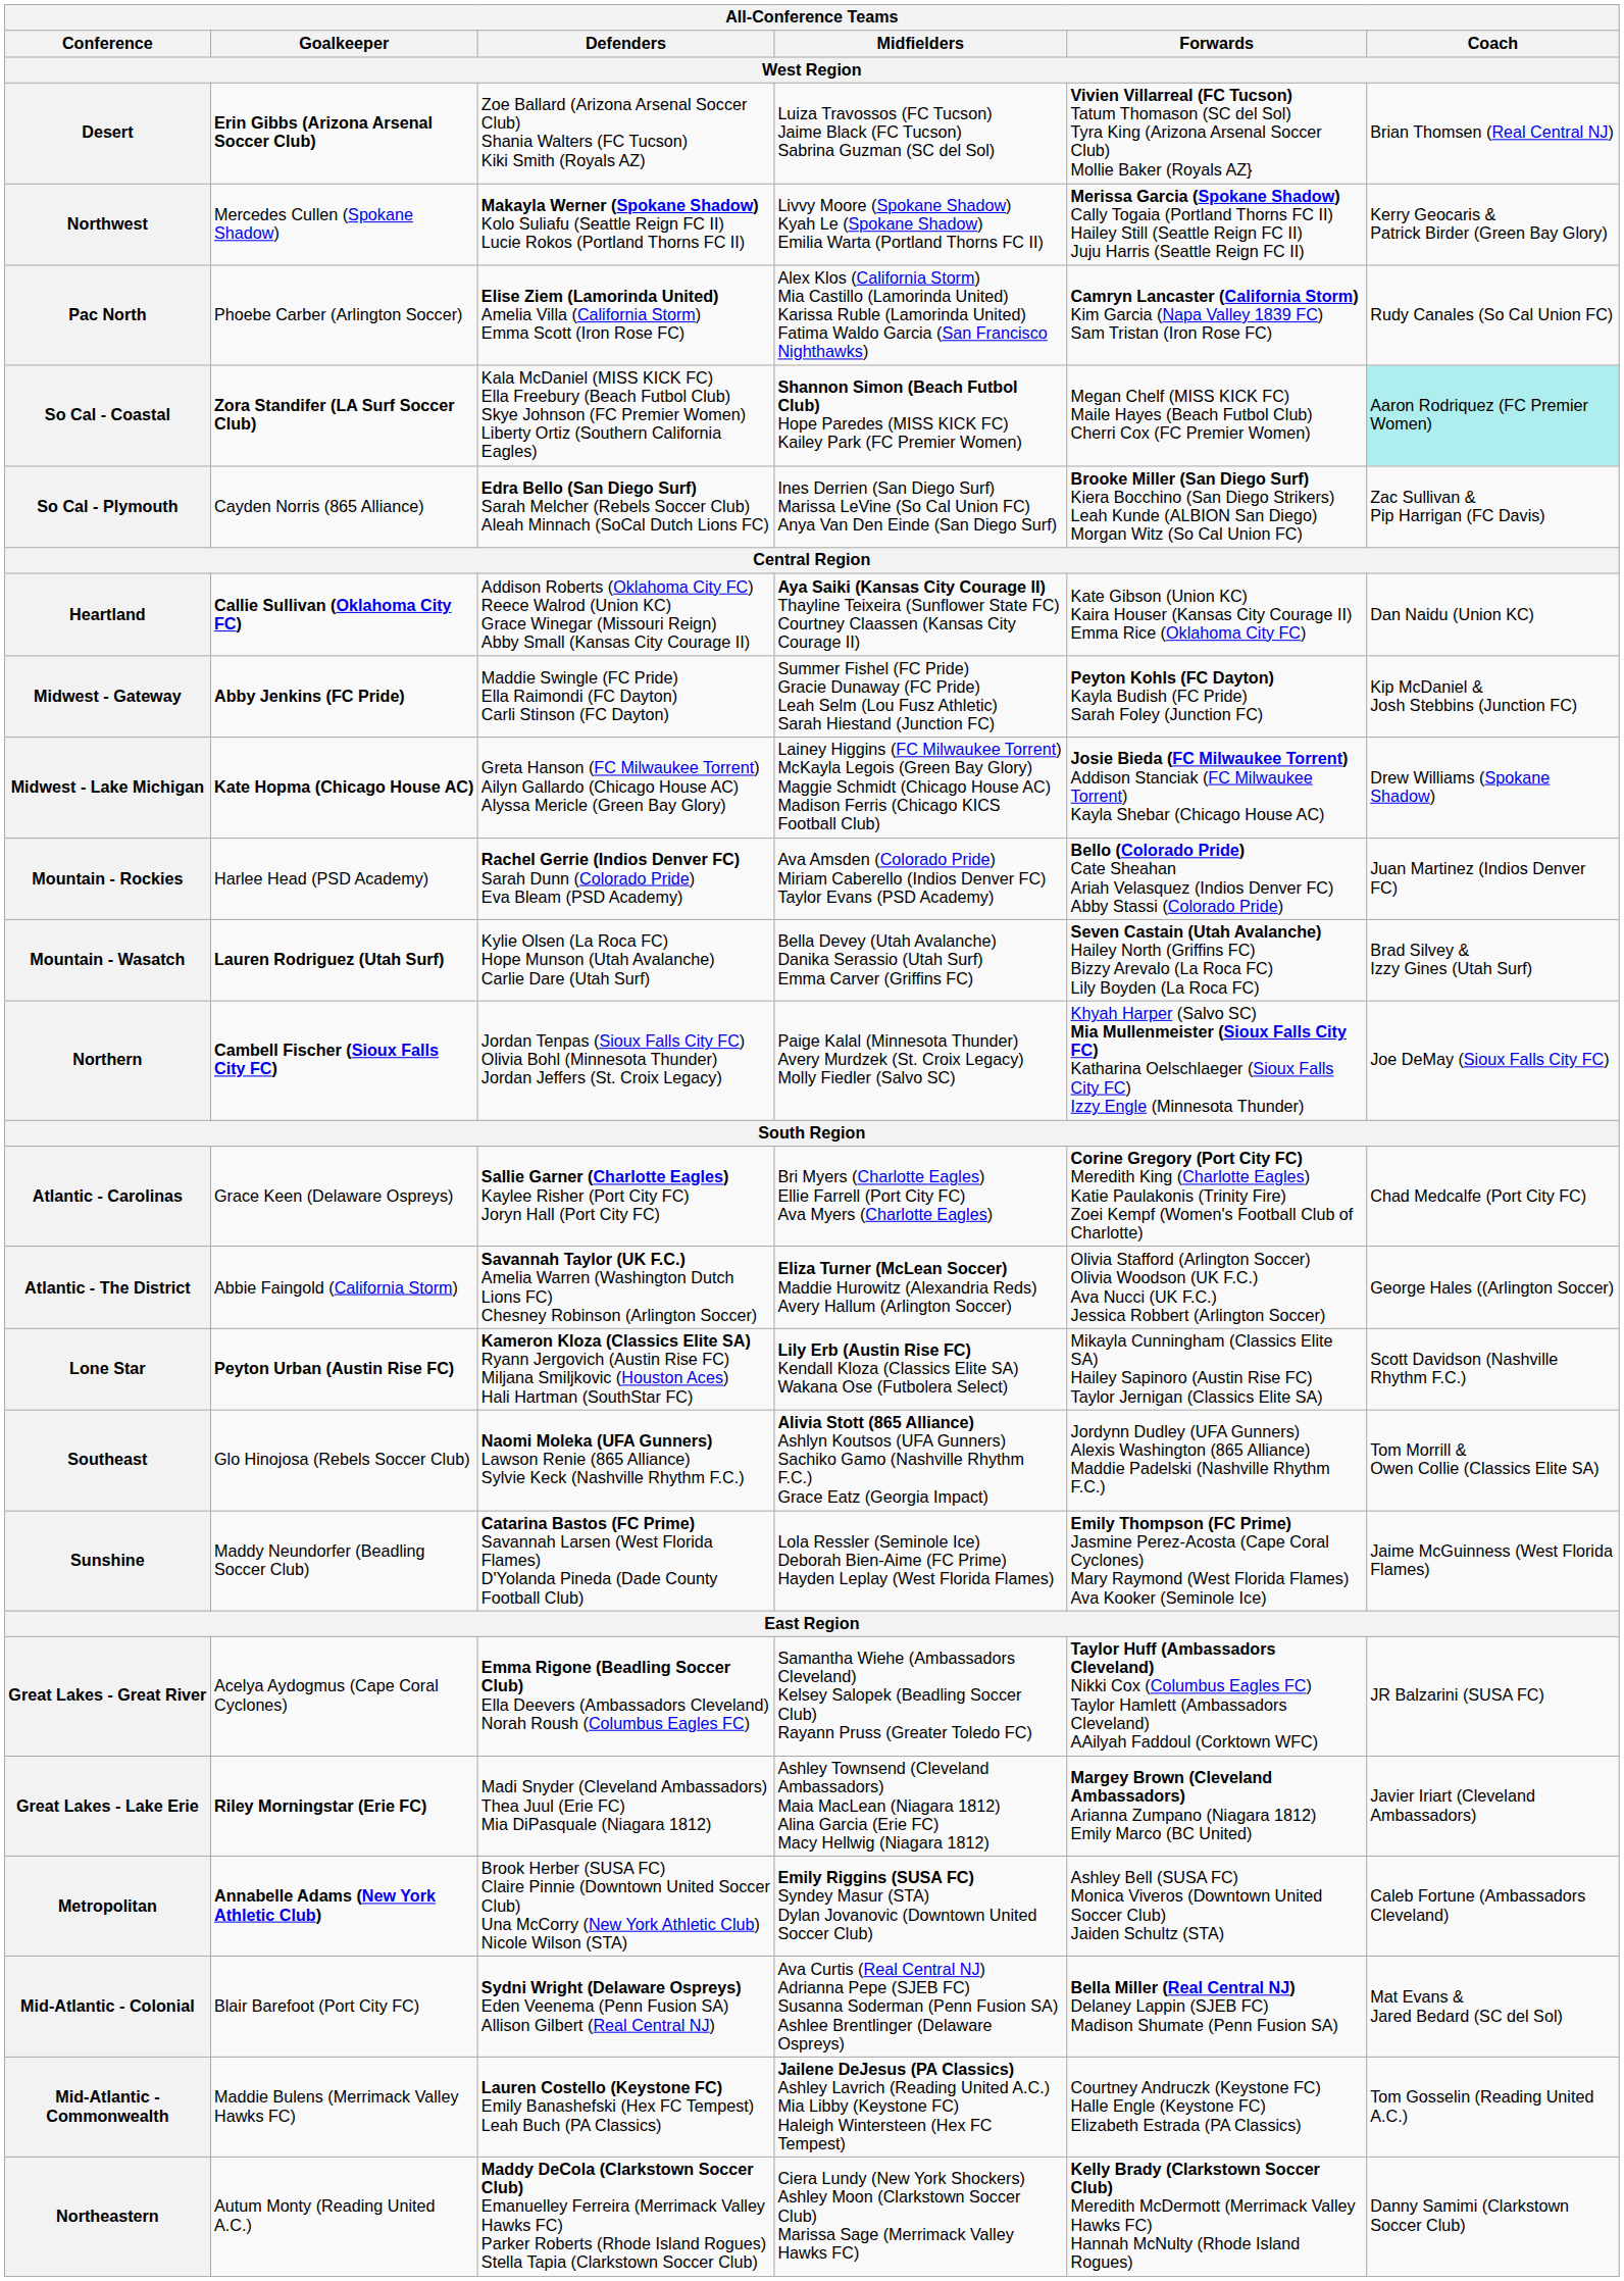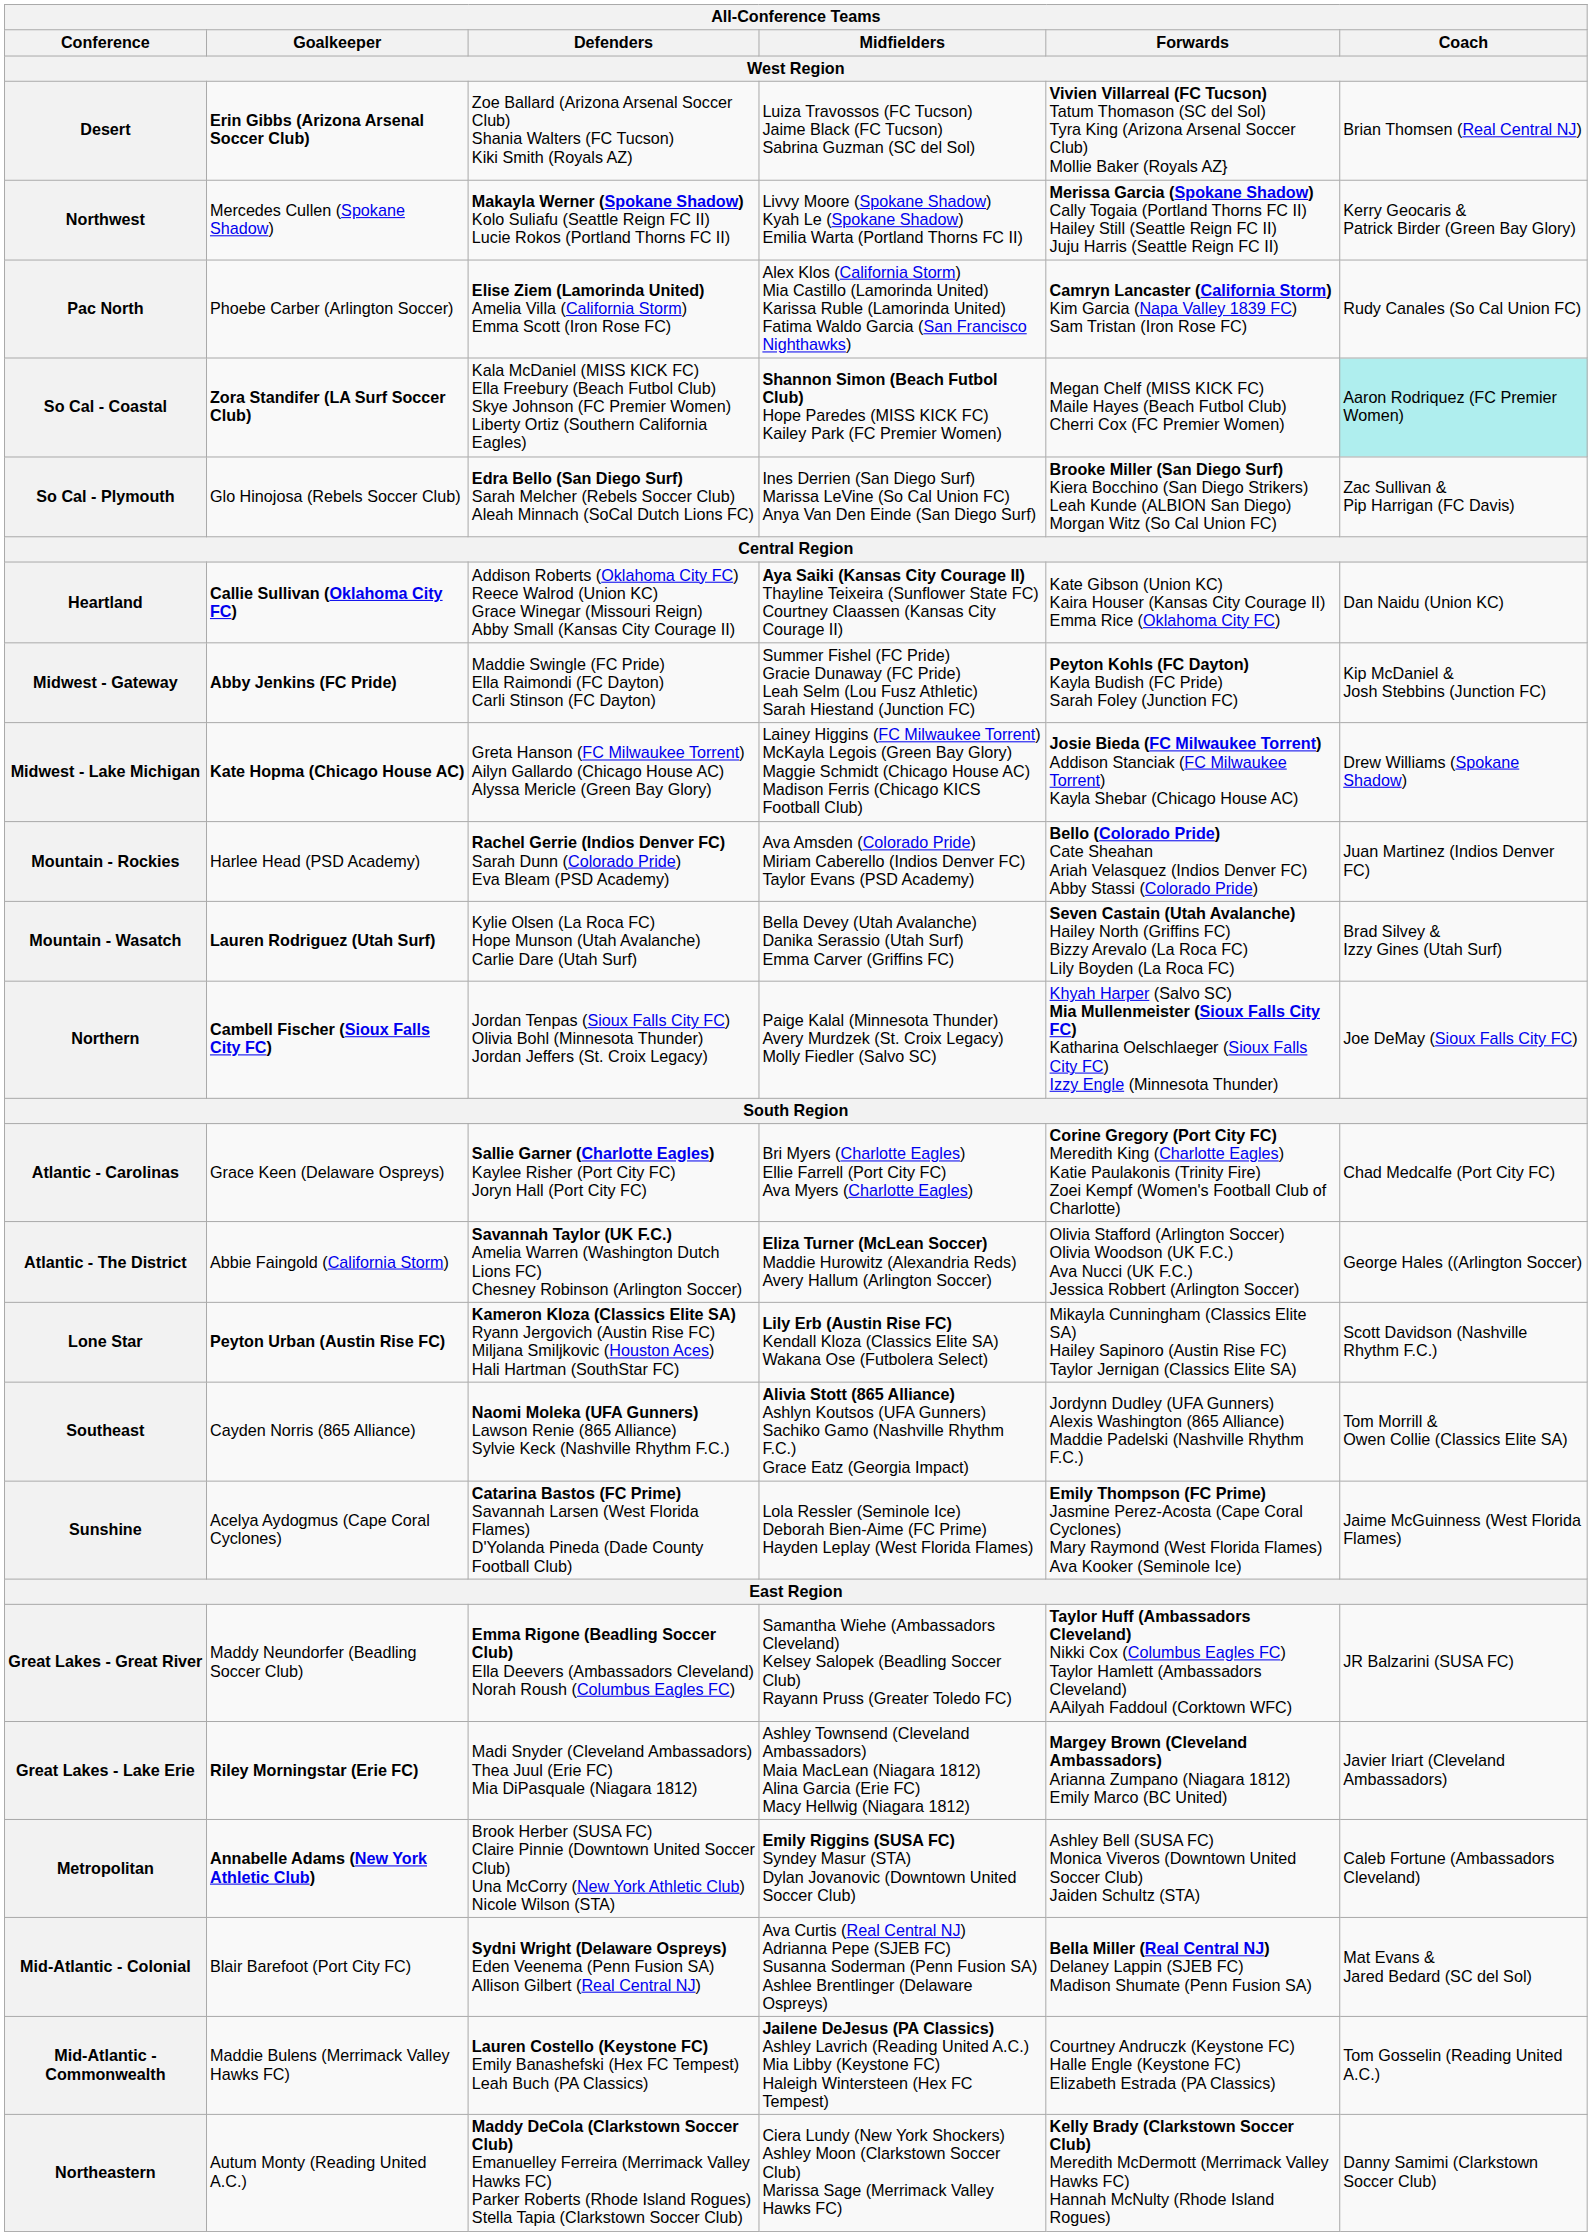So Cal - Plymouth | Goalkeeper: Cayden Norris (865 Alliance) -> Glo Hinojosa (Rebels Soccer Club)
Southeast | Goalkeeper: Glo Hinojosa (Rebels Soccer Club) -> Cayden Norris (865 Alliance)
Sunshine | Goalkeeper: Maddy Neundorfer (Beadling Soccer Club) -> Acelya Aydogmus (Cape Coral Cyclones)
Great Lakes - Great River | Goalkeeper: Acelya Aydogmus (Cape Coral Cyclones) -> Maddy Neundorfer (Beadling Soccer Club)
